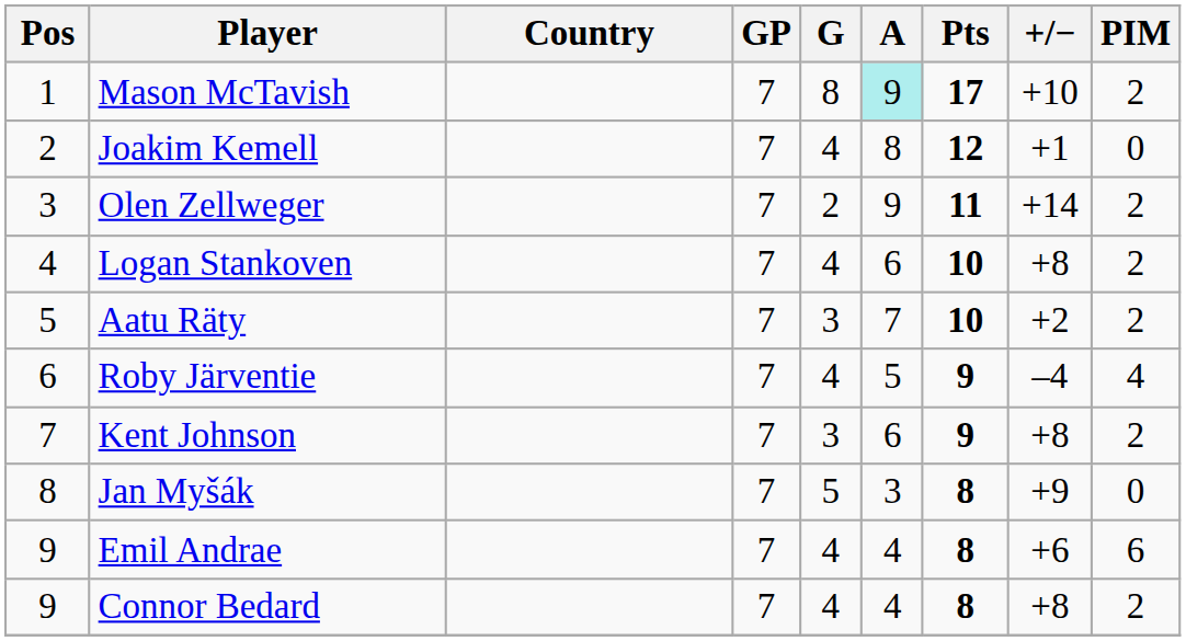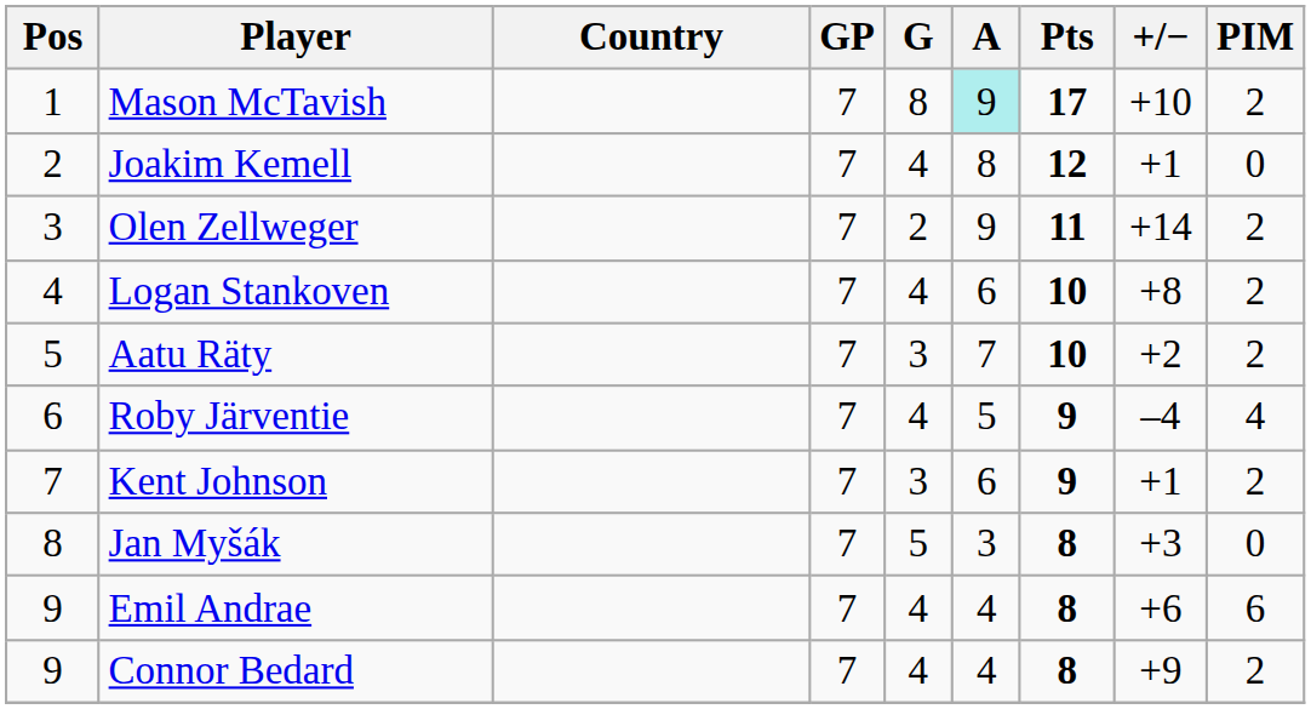Kent Johnson | +/−: +8 -> +1
Jan Myšák | +/−: +9 -> +3
Connor Bedard | +/−: +8 -> +9
